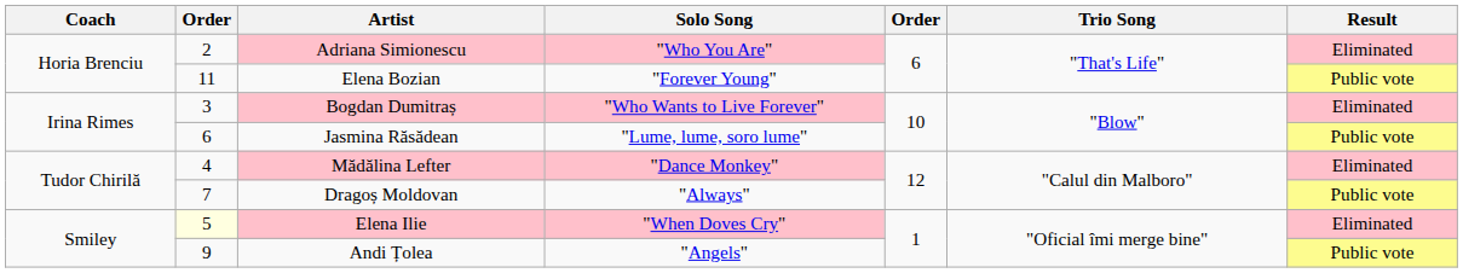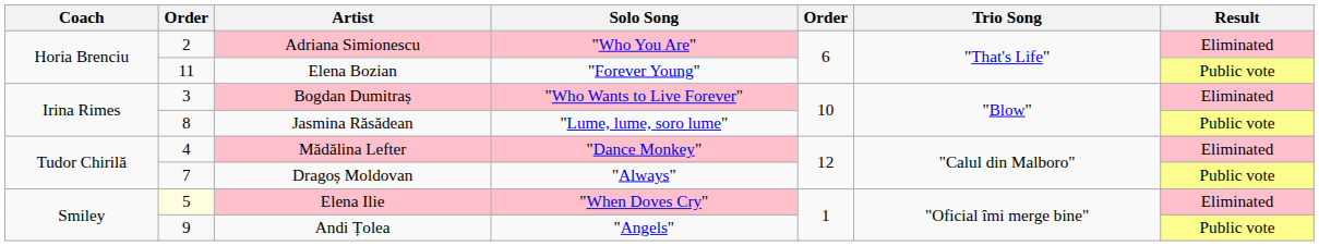Jasmina Răsădean | column 2: 6 -> 8
